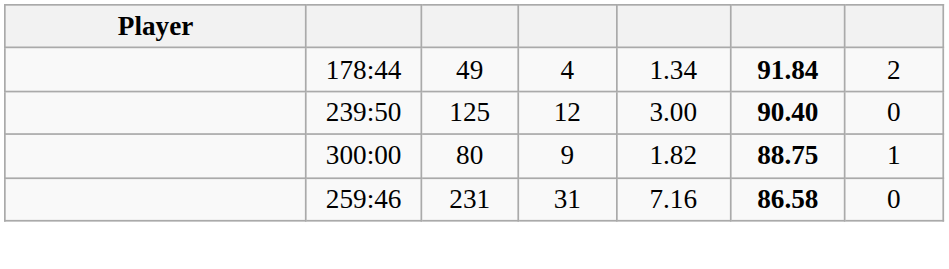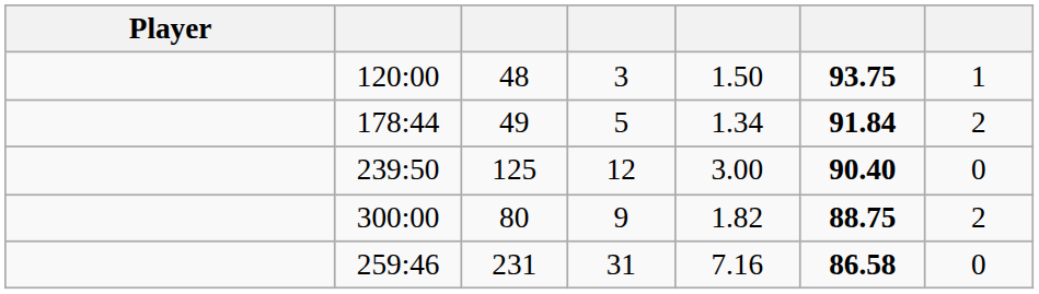+ row: 120:00 | 48 | 3 | 1.50 | 93.75 | 1
178:44 | column 4: 4 -> 5
300:00 | column 7: 1 -> 2
